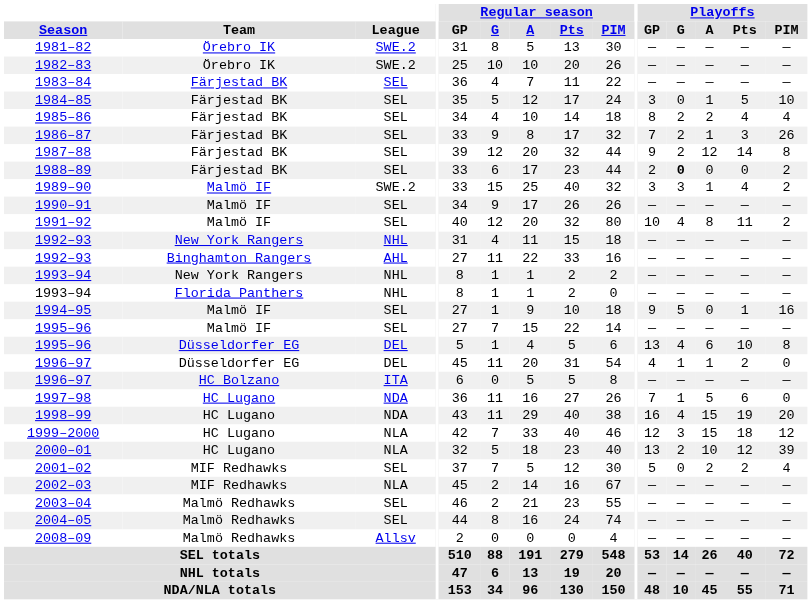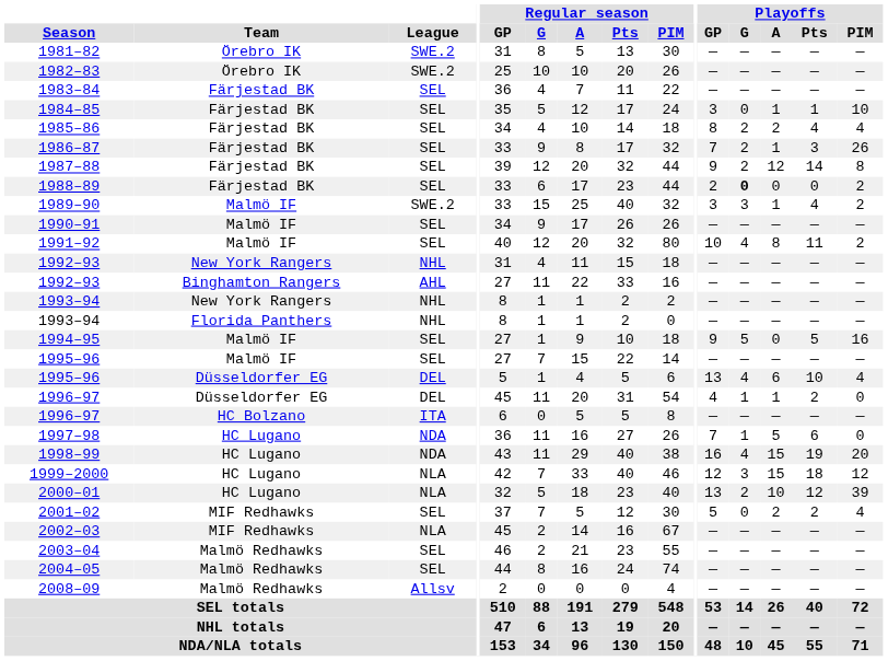1984–85 | Playoffs / Pts: 5 -> 1
1994–95 | Playoffs / Pts: 1 -> 5
1995–96 / Düsseldorfer EG | Playoffs / PIM: 8 -> 4
